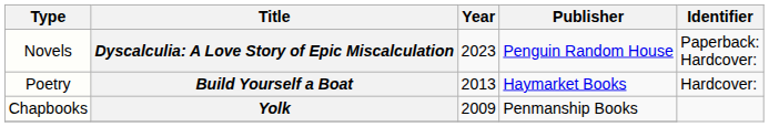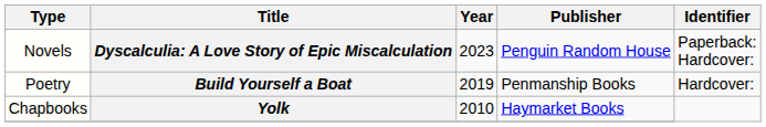Poetry | Year: 2013 -> 2019
Poetry | Publisher: Haymarket Books -> Penmanship Books
Chapbooks | Year: 2009 -> 2010
Chapbooks | Publisher: Penmanship Books -> Haymarket Books
